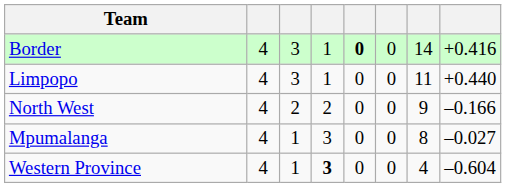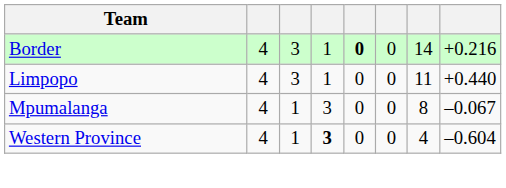Border | column 8: +0.416 -> +0.216
- row: North West | 4 | 2 | 2 | 0 | 0 | 9 | –0.166
Mpumalanga | column 8: –0.027 -> –0.067
